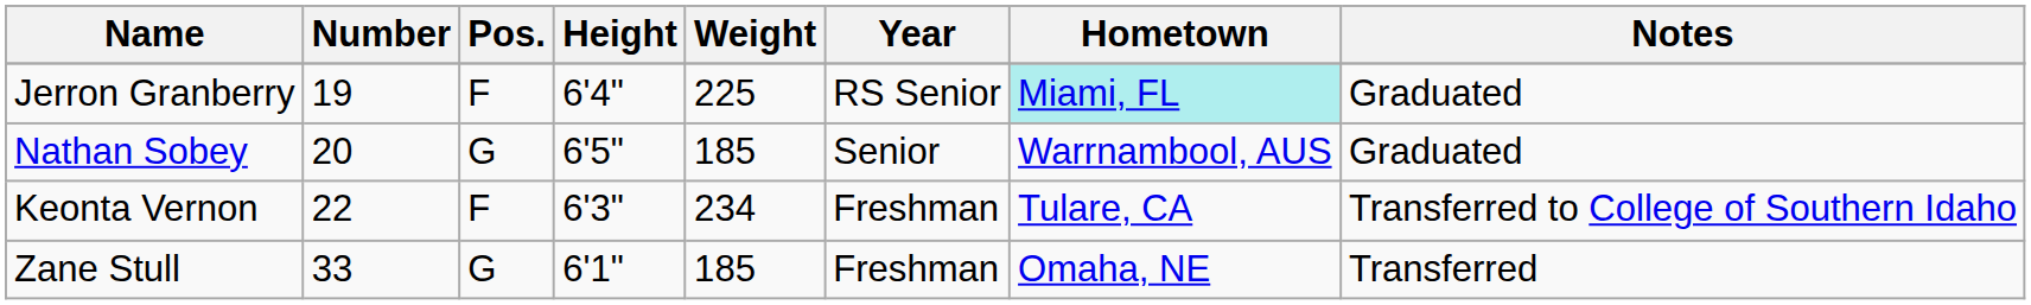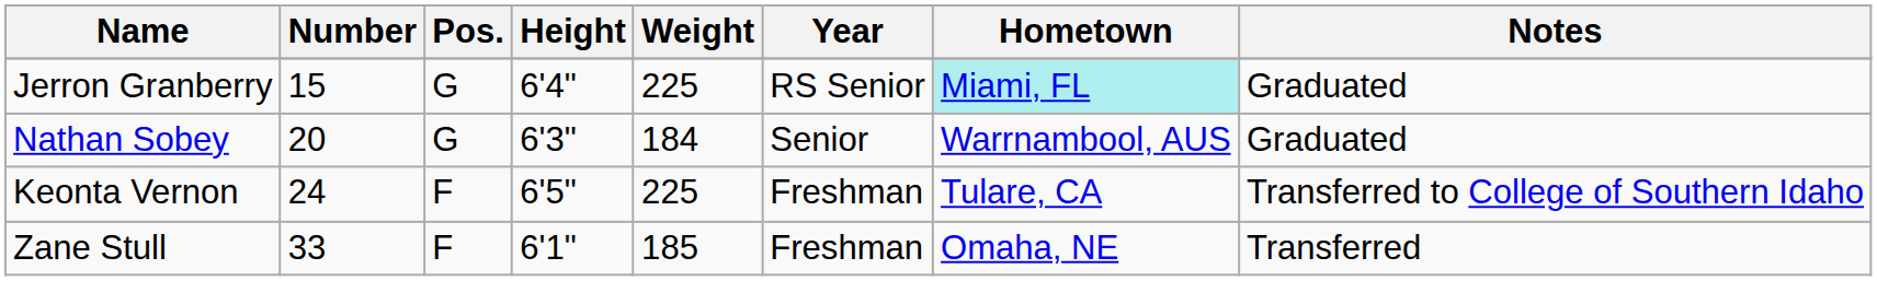Jerron Granberry | Number: 19 -> 15
Jerron Granberry | Pos.: F -> G
Nathan Sobey | Height: 6'5" -> 6'3"
Nathan Sobey | Weight: 185 -> 184
Keonta Vernon | Number: 22 -> 24
Keonta Vernon | Height: 6'3" -> 6'5"
Keonta Vernon | Weight: 234 -> 225
Zane Stull | Pos.: G -> F
